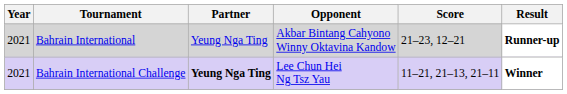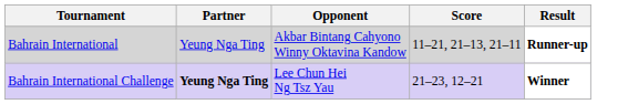- column: Year | 2021 | 2021
Bahrain International | Score: 21–23, 12–21 -> 11–21, 21–13, 21–11
Bahrain International Challenge | Score: 11–21, 21–13, 21–11 -> 21–23, 12–21
